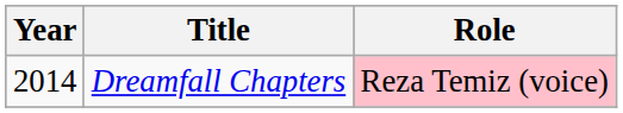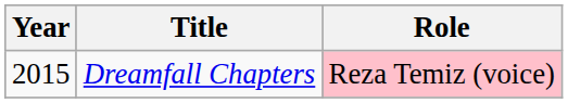Dreamfall Chapters | Year: 2014 -> 2015
